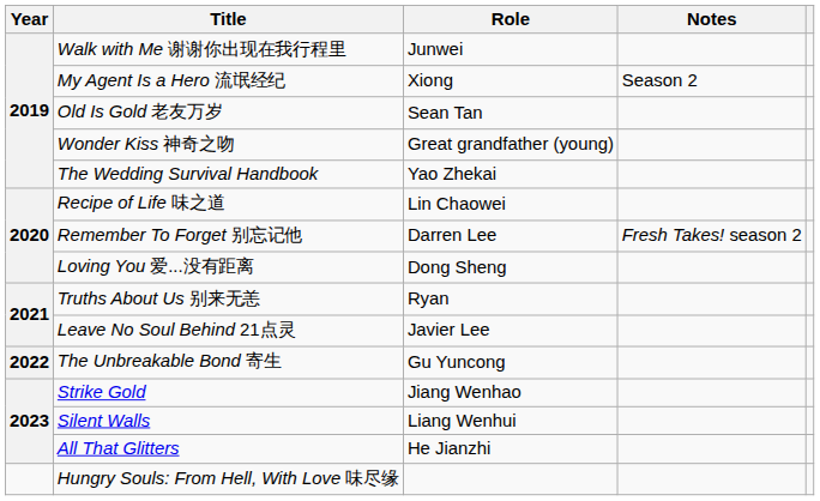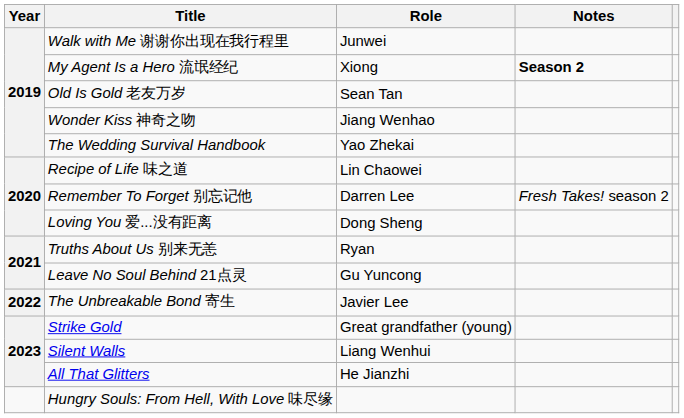My Agent Is a Hero 流氓经纪 | Notes: normal -> bold
Wonder Kiss 神奇之吻 | Role: Great grandfather (young) -> Jiang Wenhao
Leave No Soul Behind 21点灵 | Role: Javier Lee -> Gu Yuncong
The Unbreakable Bond 寄生 | Role: Gu Yuncong -> Javier Lee
Strike Gold | Role: Jiang Wenhao -> Great grandfather (young)
